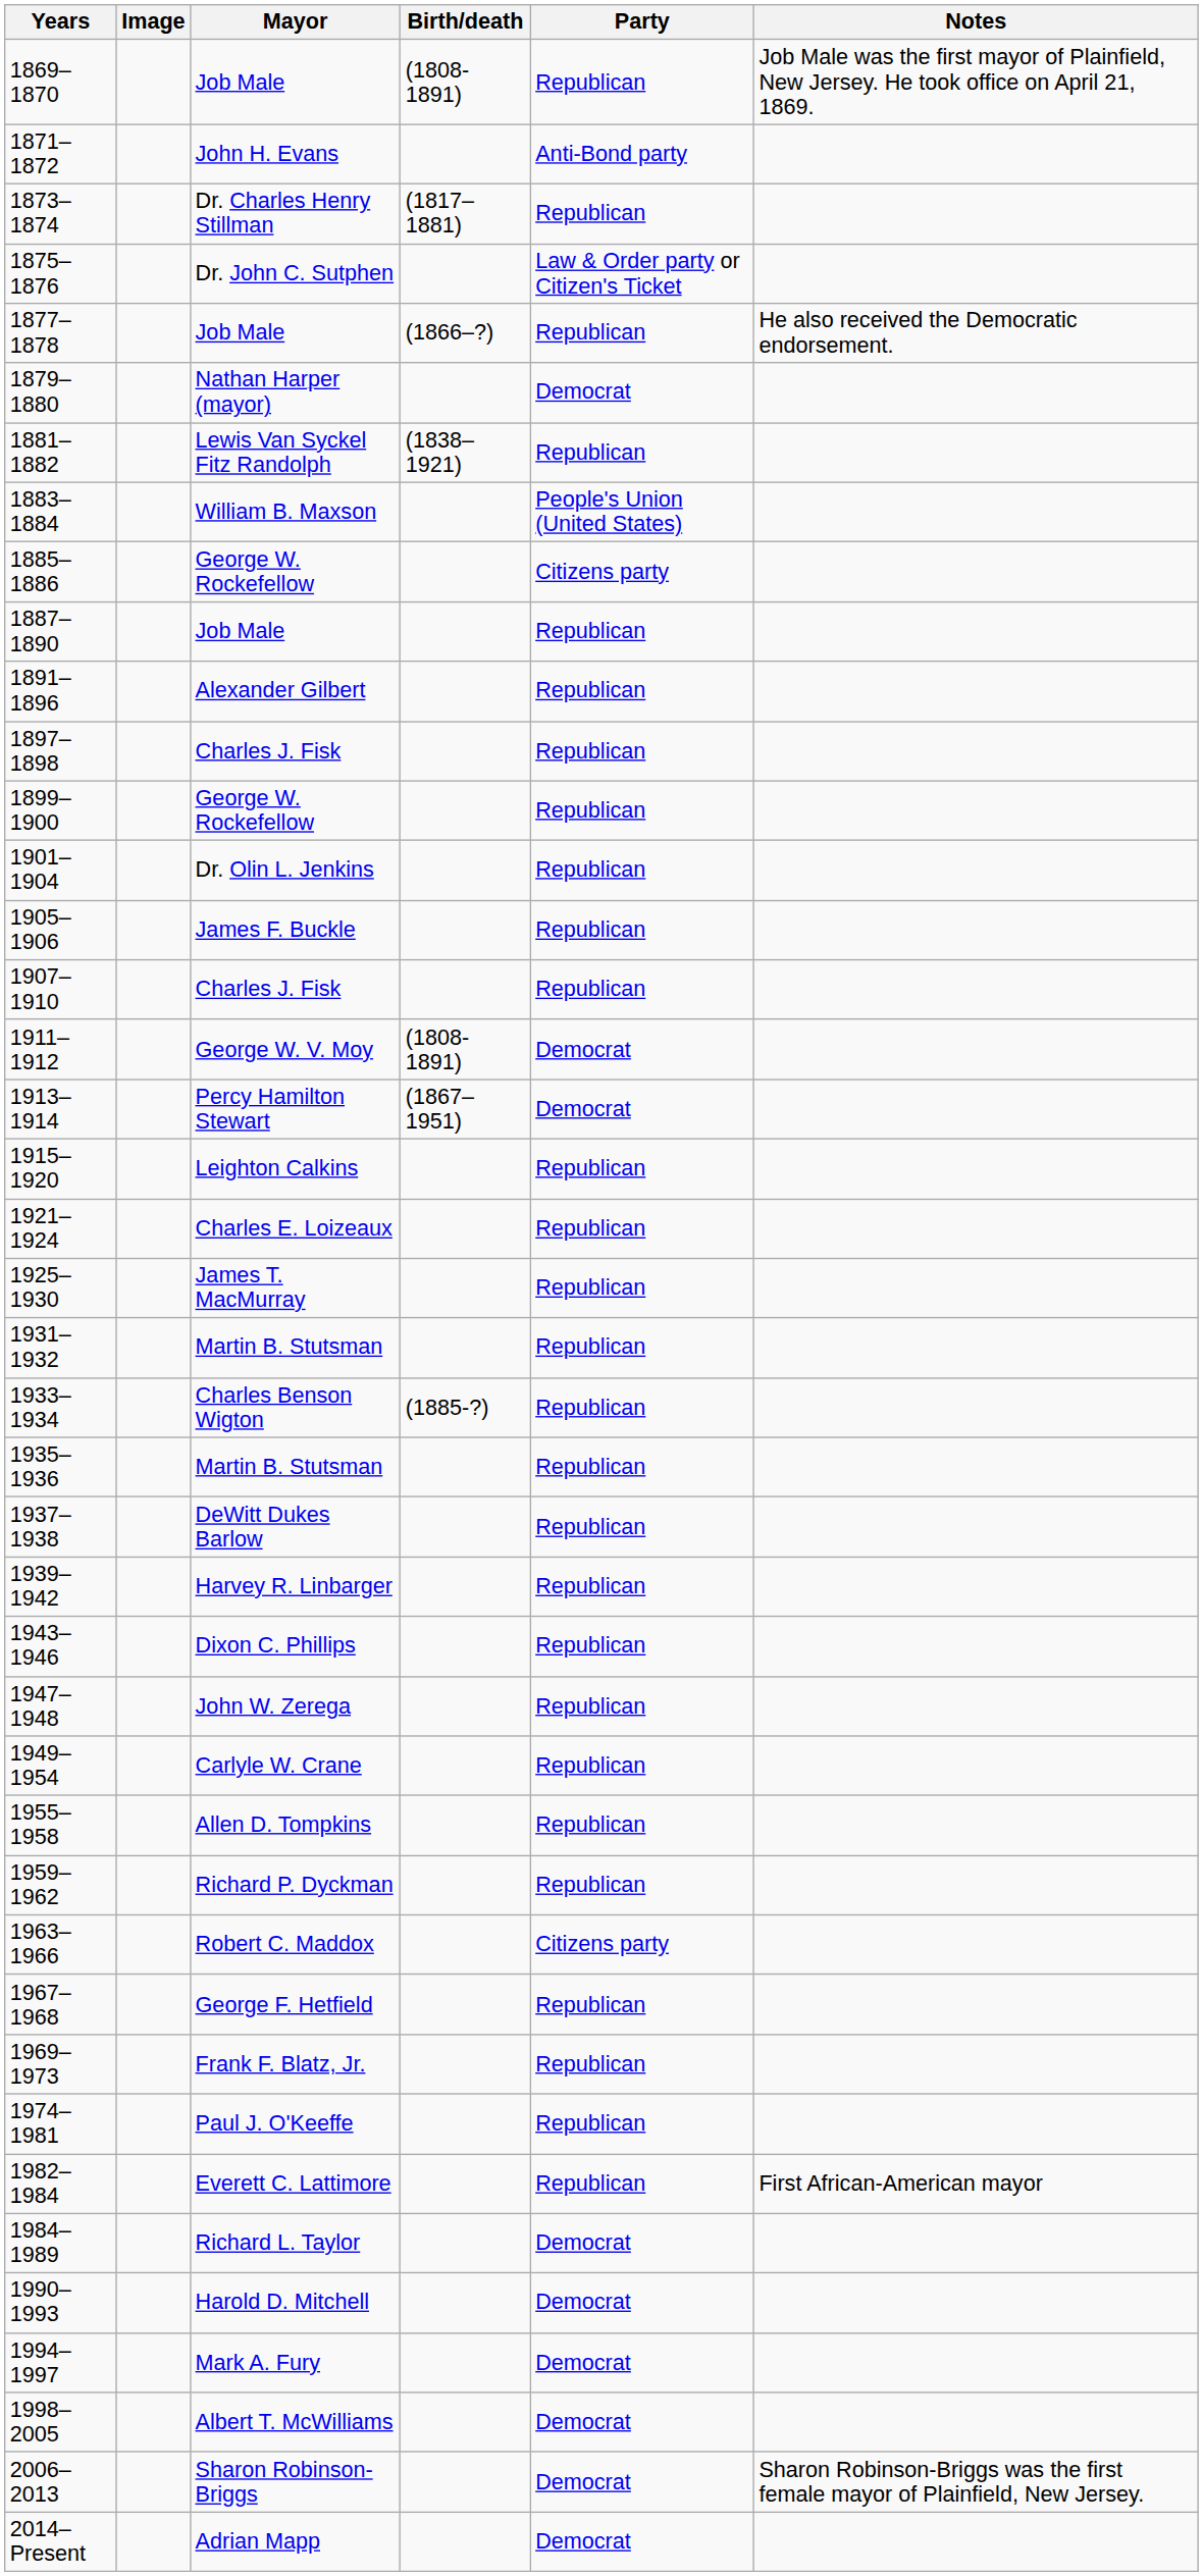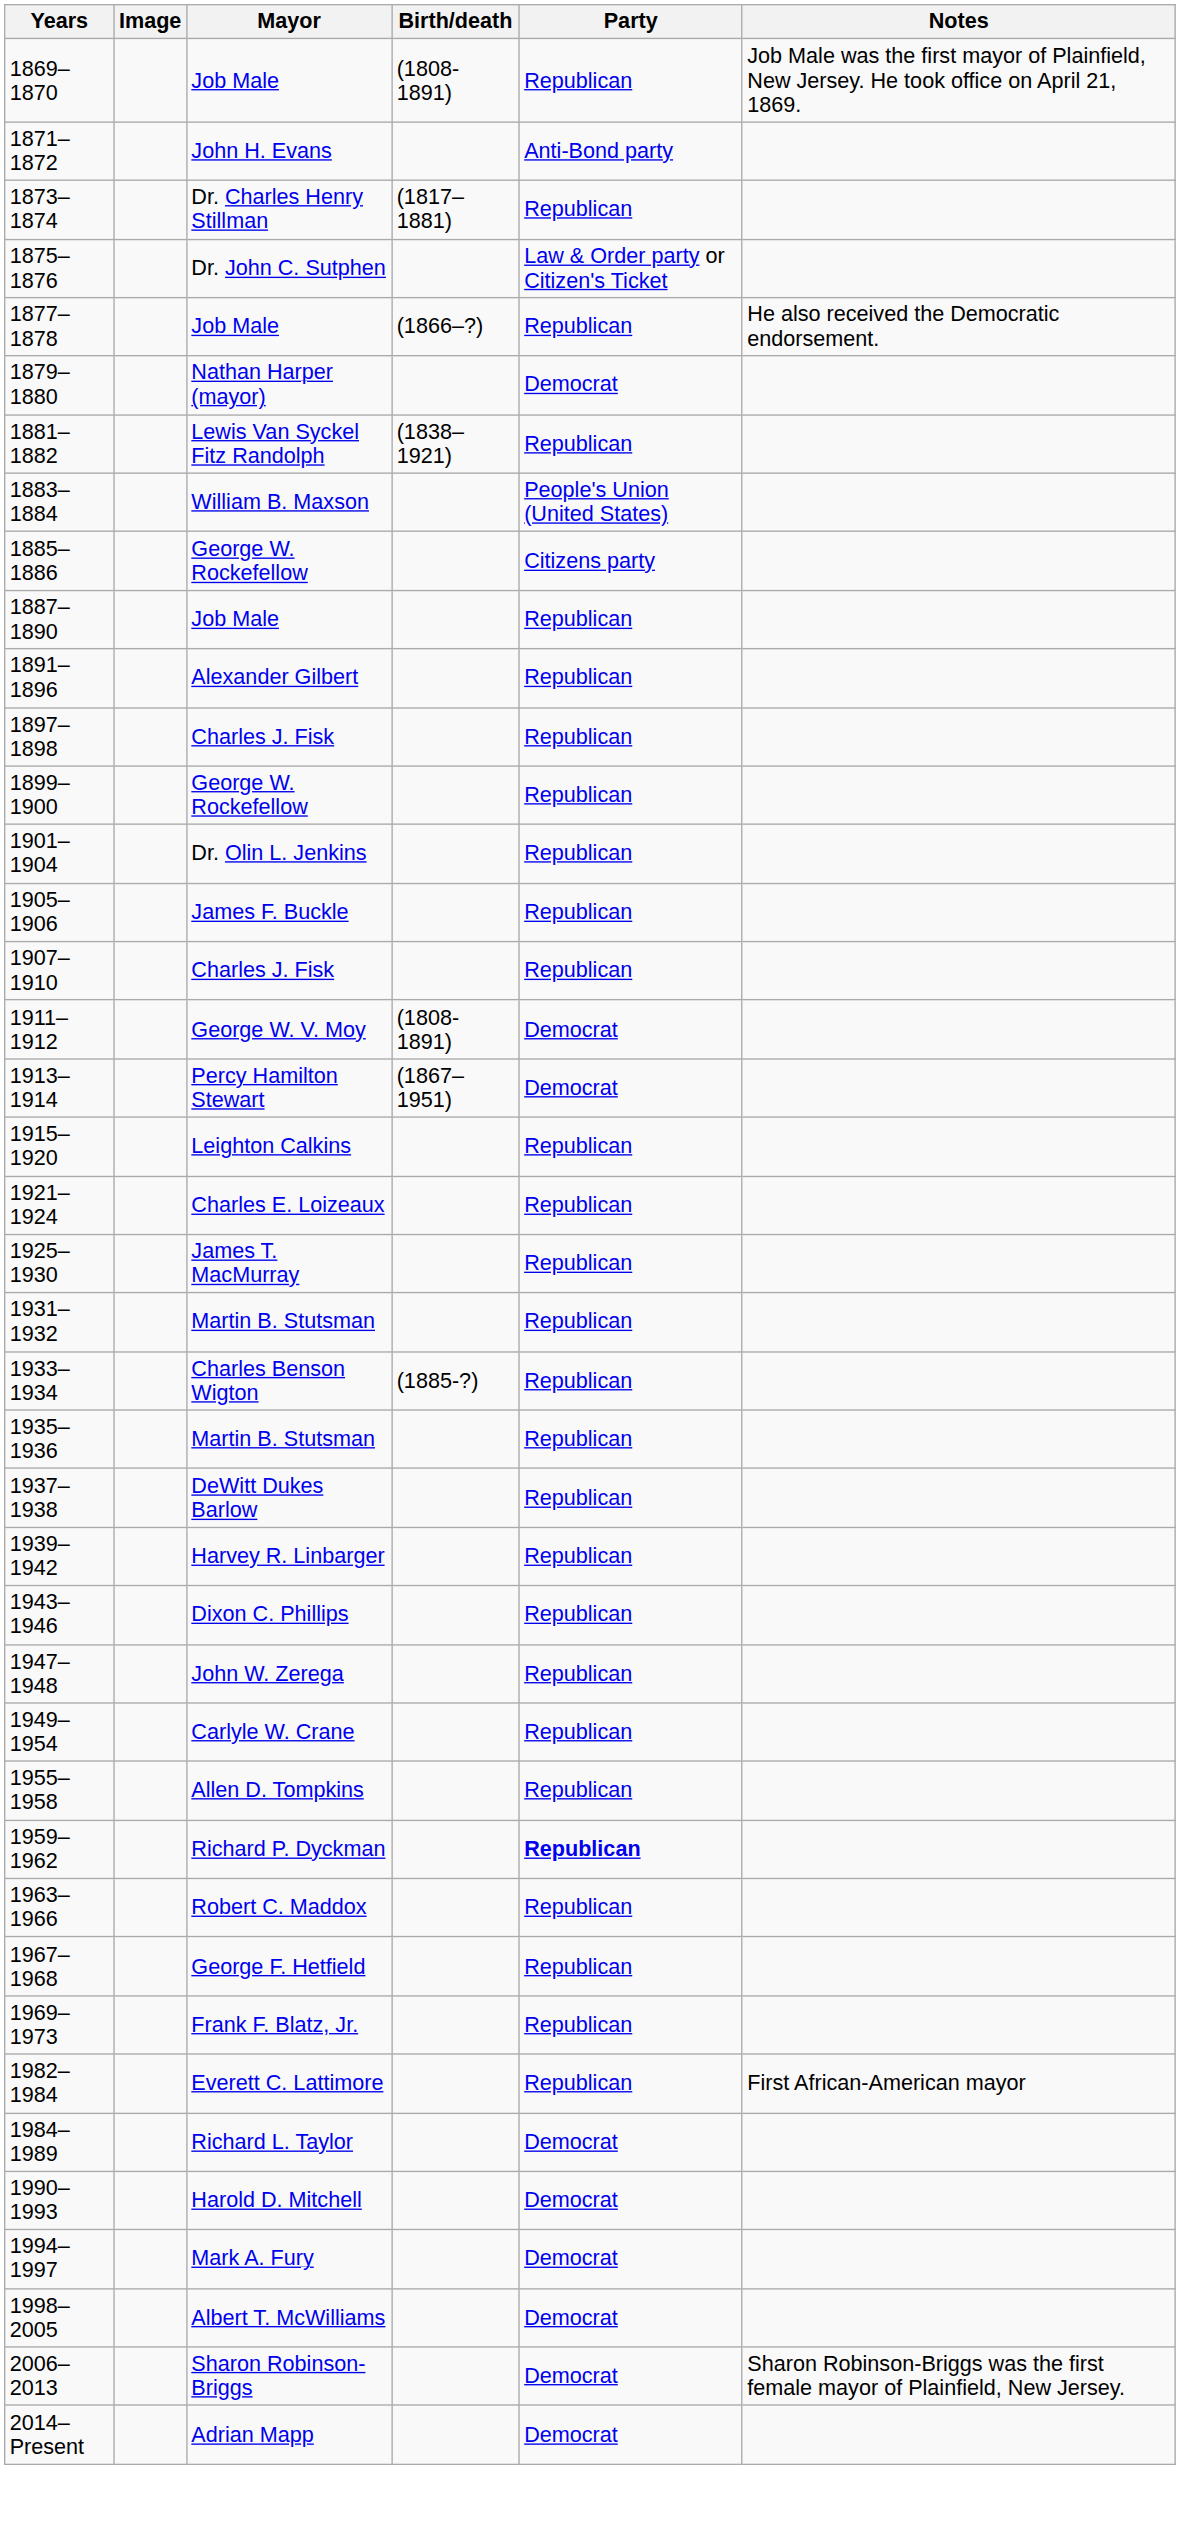1959–1962 | Party: normal -> bold
1963–1966 | Party: Citizens party -> Republican
- row: 1974–1981 | Paul J. O'Keeffe | Republican
